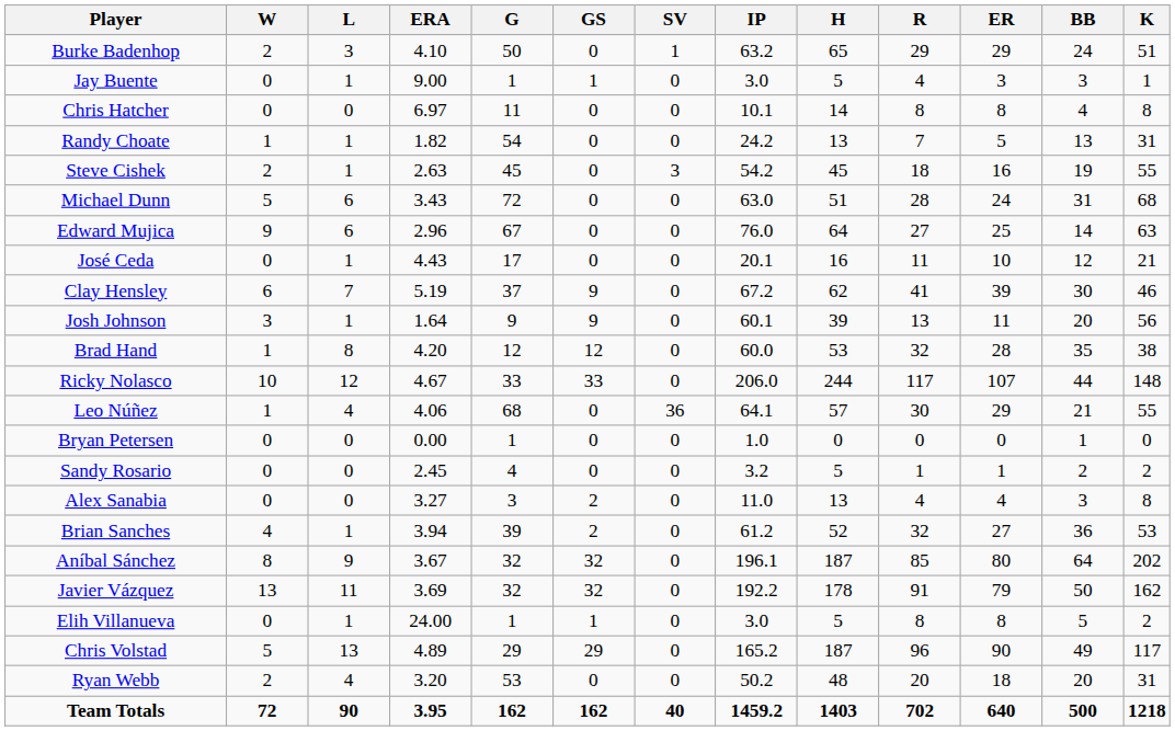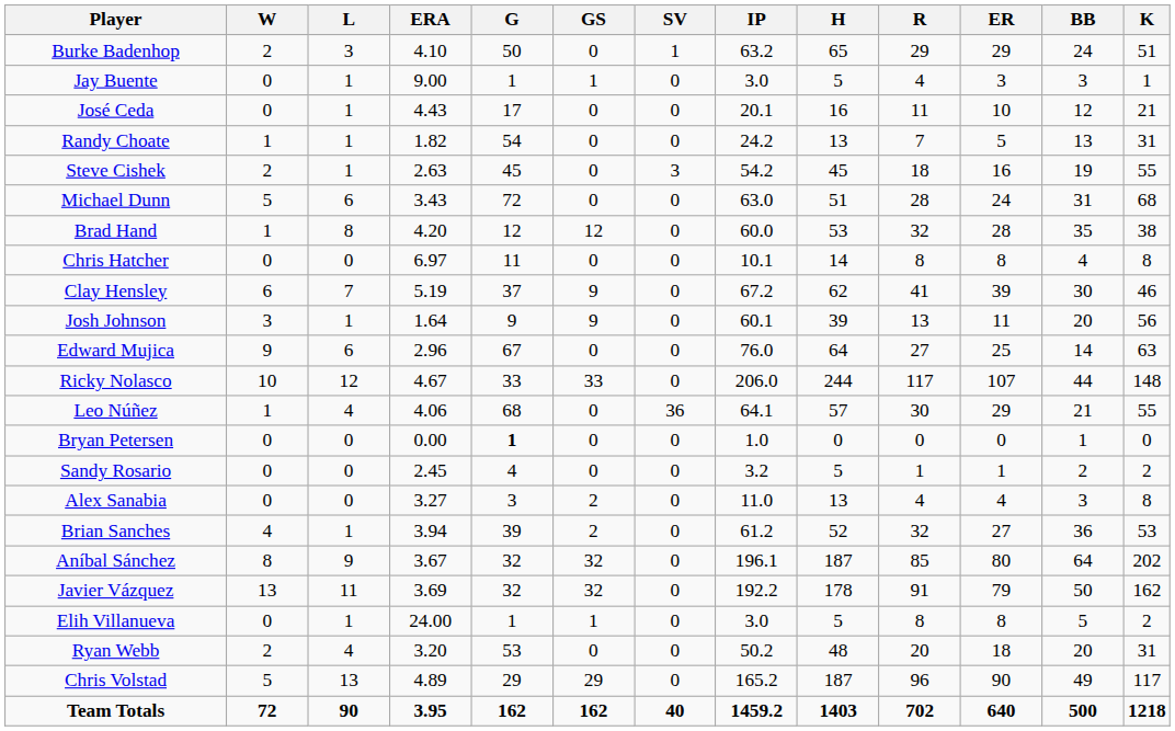rows swapped: José Ceda <-> Chris Hatcher
rows swapped: Brad Hand <-> Edward Mujica
Bryan Petersen | G: normal -> bold
rows swapped: Chris Volstad <-> Ryan Webb
